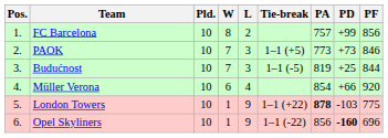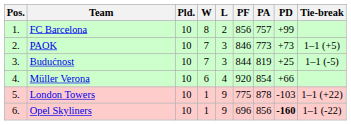columns swapped: PF <-> Tie-break
London Towers | PA: bold -> normal
